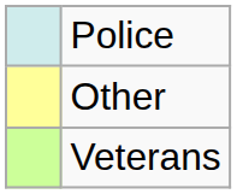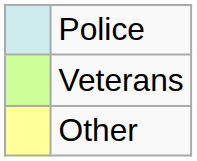rows swapped: Veterans <-> Other
